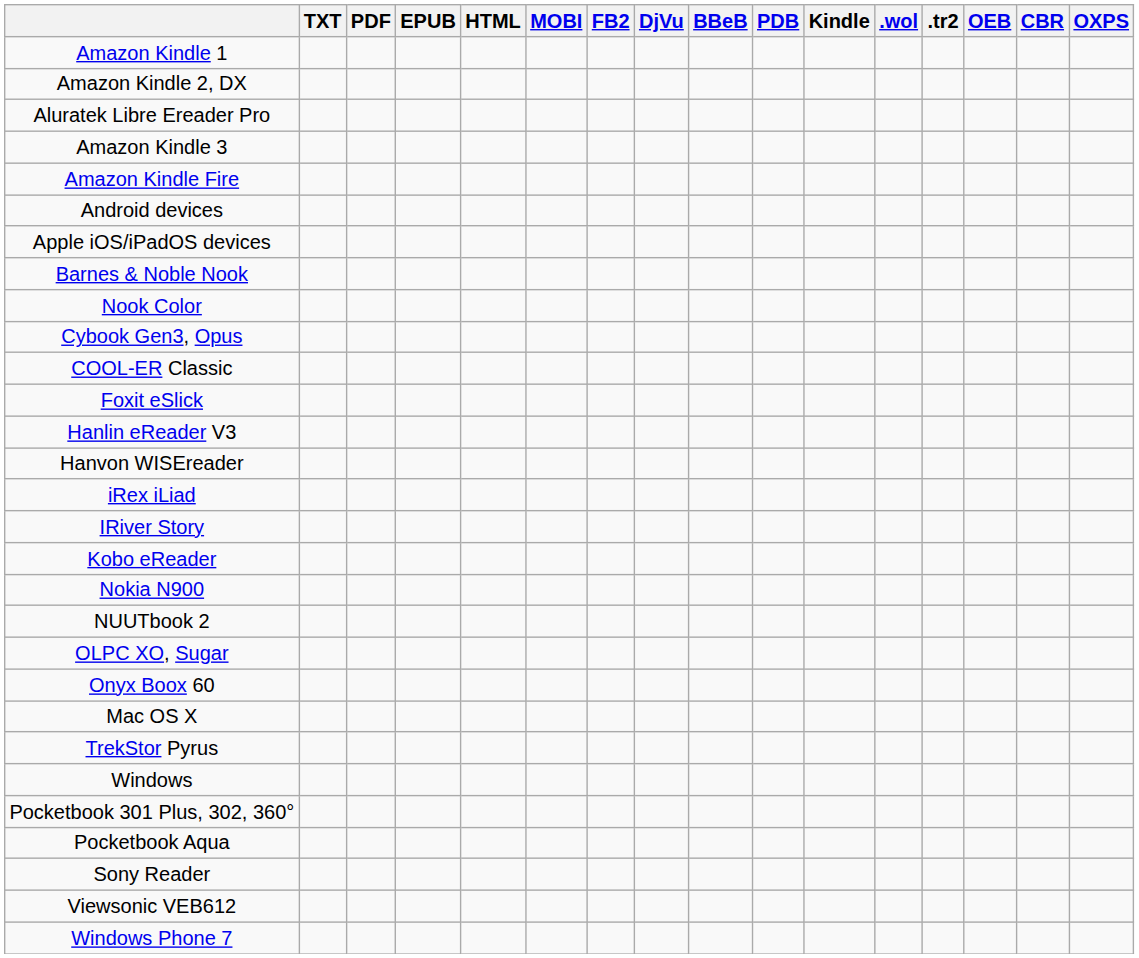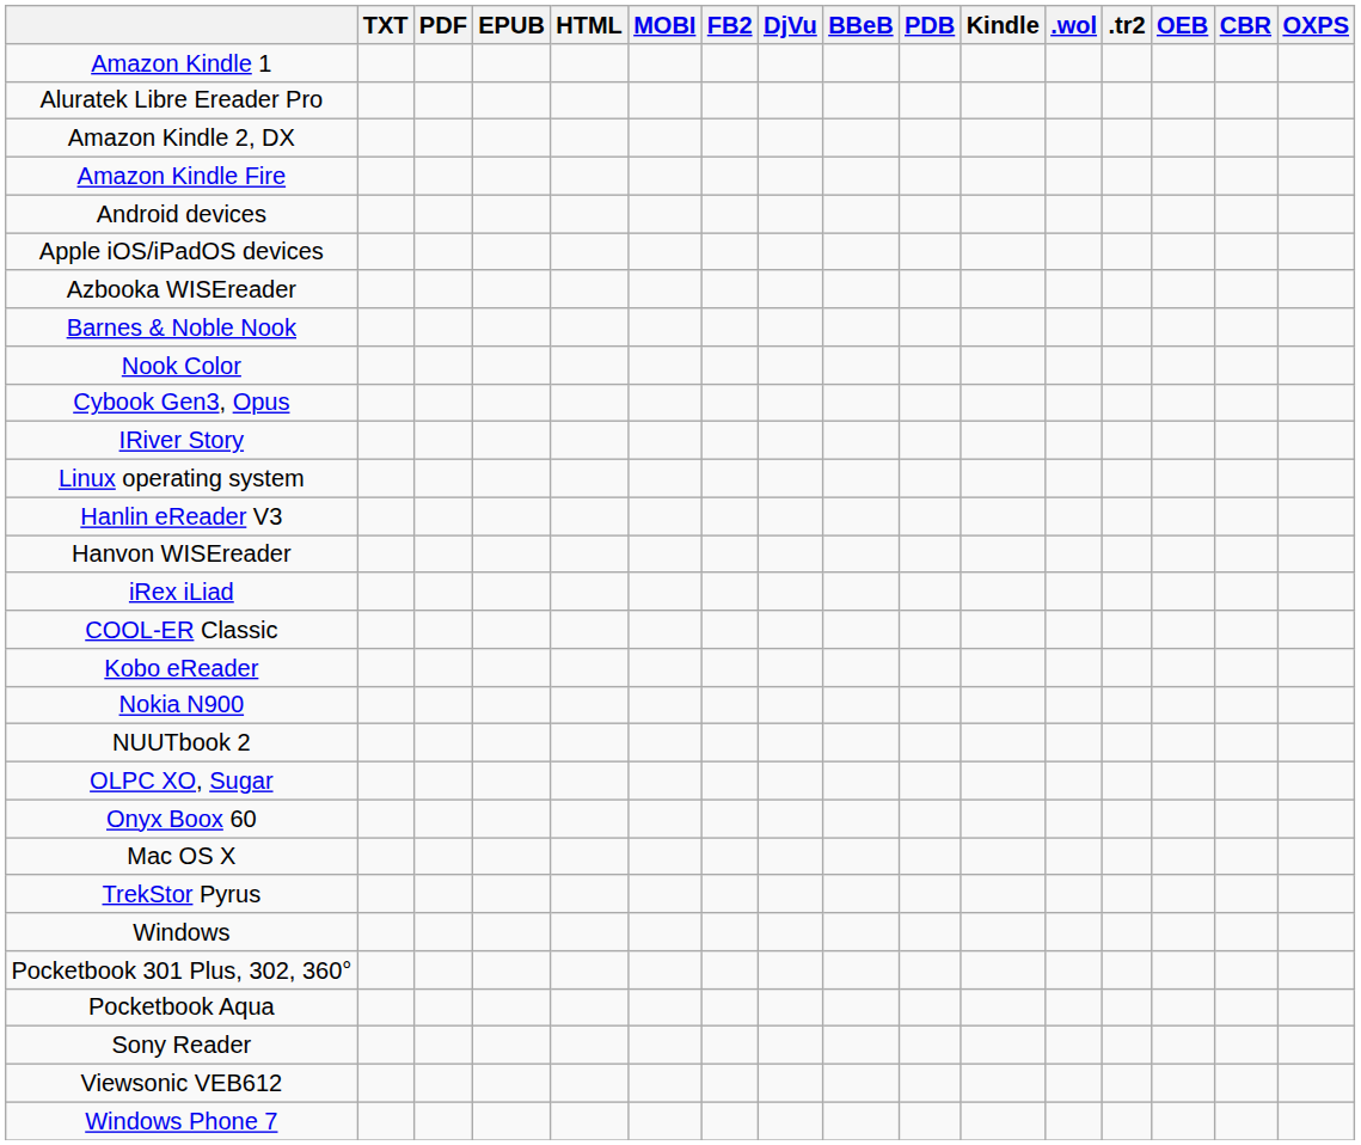rows swapped: Aluratek Libre Ereader Pro <-> Amazon Kindle 2, DX
- row: Amazon Kindle 3
+ row: Azbooka WISEreader
rows swapped: COOL-ER Classic <-> IRiver Story
+ row: Linux operating system
- row: Foxit eSlick
